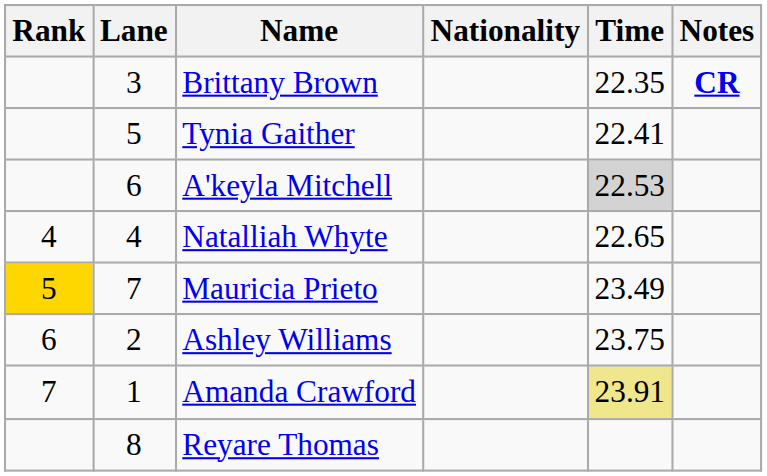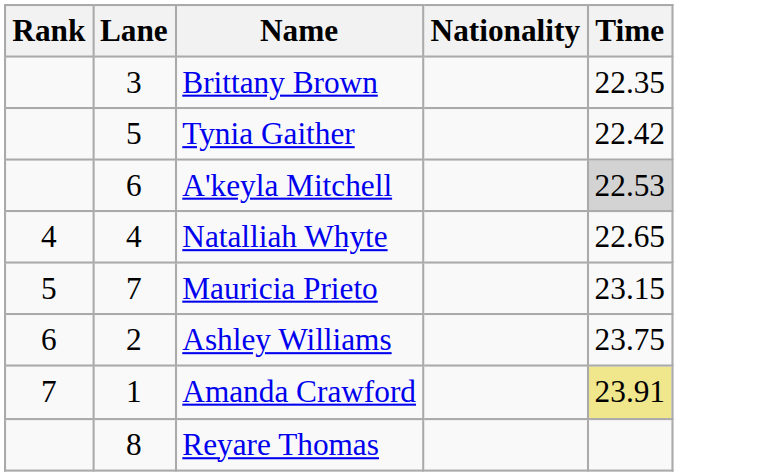- column: Notes | CR
Tynia Gaither | Time: 22.41 -> 22.42
Mauricia Prieto | Rank: gold background -> no background
Mauricia Prieto | Time: 23.49 -> 23.15
